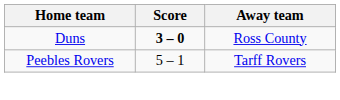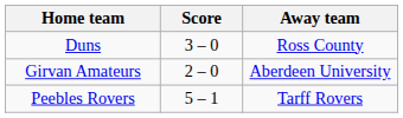Duns | Score: bold -> normal
+ row: Girvan Amateurs | 2 – 0 | Aberdeen University
